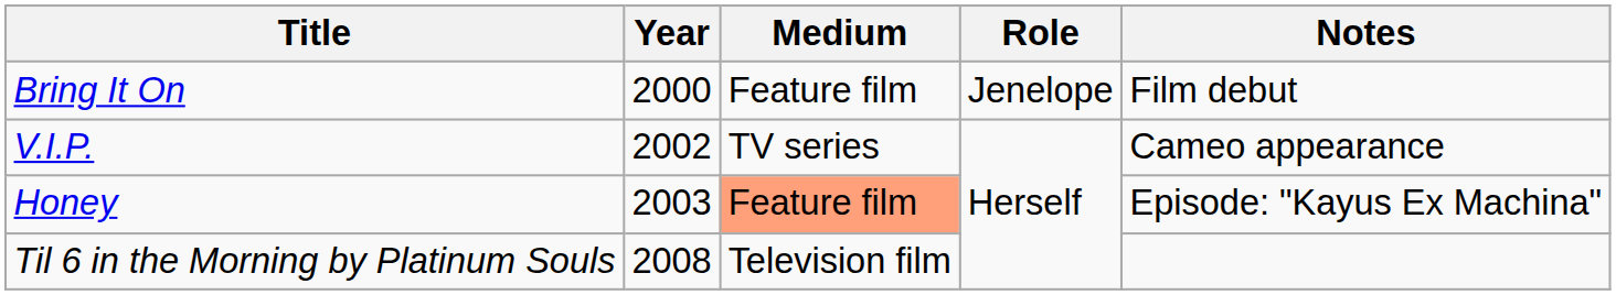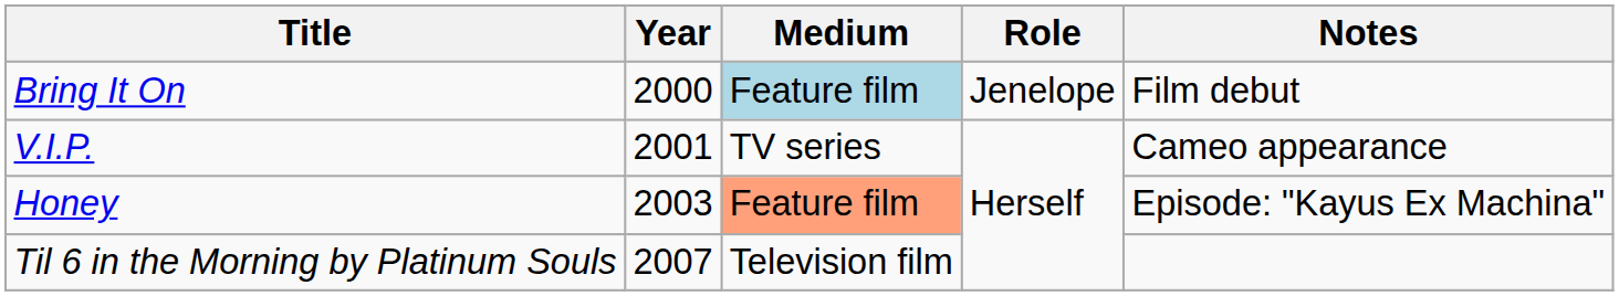Bring It On | Medium: no background -> lightblue background
V.I.P. | Year: 2002 -> 2001
Til 6 in the Morning by Platinum Souls | Year: 2008 -> 2007
